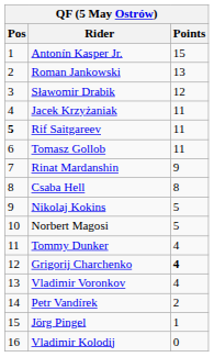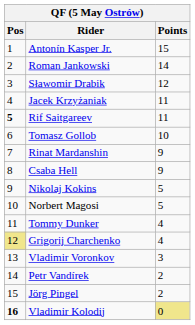Roman Jankowski | Points: 13 -> 14
Tomasz Gollob | Points: 11 -> 10
Csaba Hell | Points: 8 -> 9
Grigorij Charchenko | Pos: no background -> khaki background
Grigorij Charchenko | Points: bold -> normal
Vladimir Voronkov | Points: 4 -> 3
Jörg Pingel | Points: 1 -> 2
Vladimir Kolodij | Pos: normal -> bold
Vladimir Kolodij | Points: no background -> khaki background
